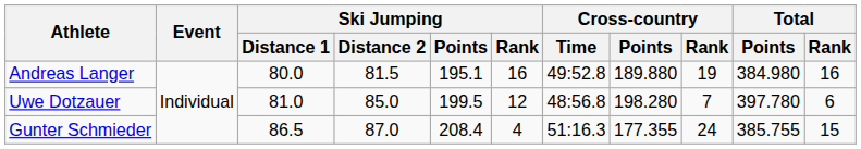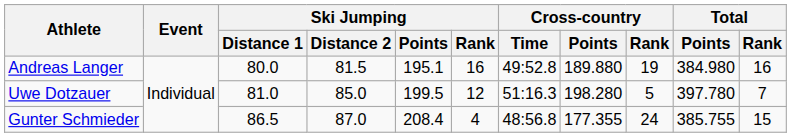Uwe Dotzauer | Cross-country / Time: 48:56.8 -> 51:16.3
Uwe Dotzauer | Cross-country / Rank: 7 -> 5
Uwe Dotzauer | Total / Rank: 6 -> 7
Gunter Schmieder | Cross-country / Time: 51:16.3 -> 48:56.8
